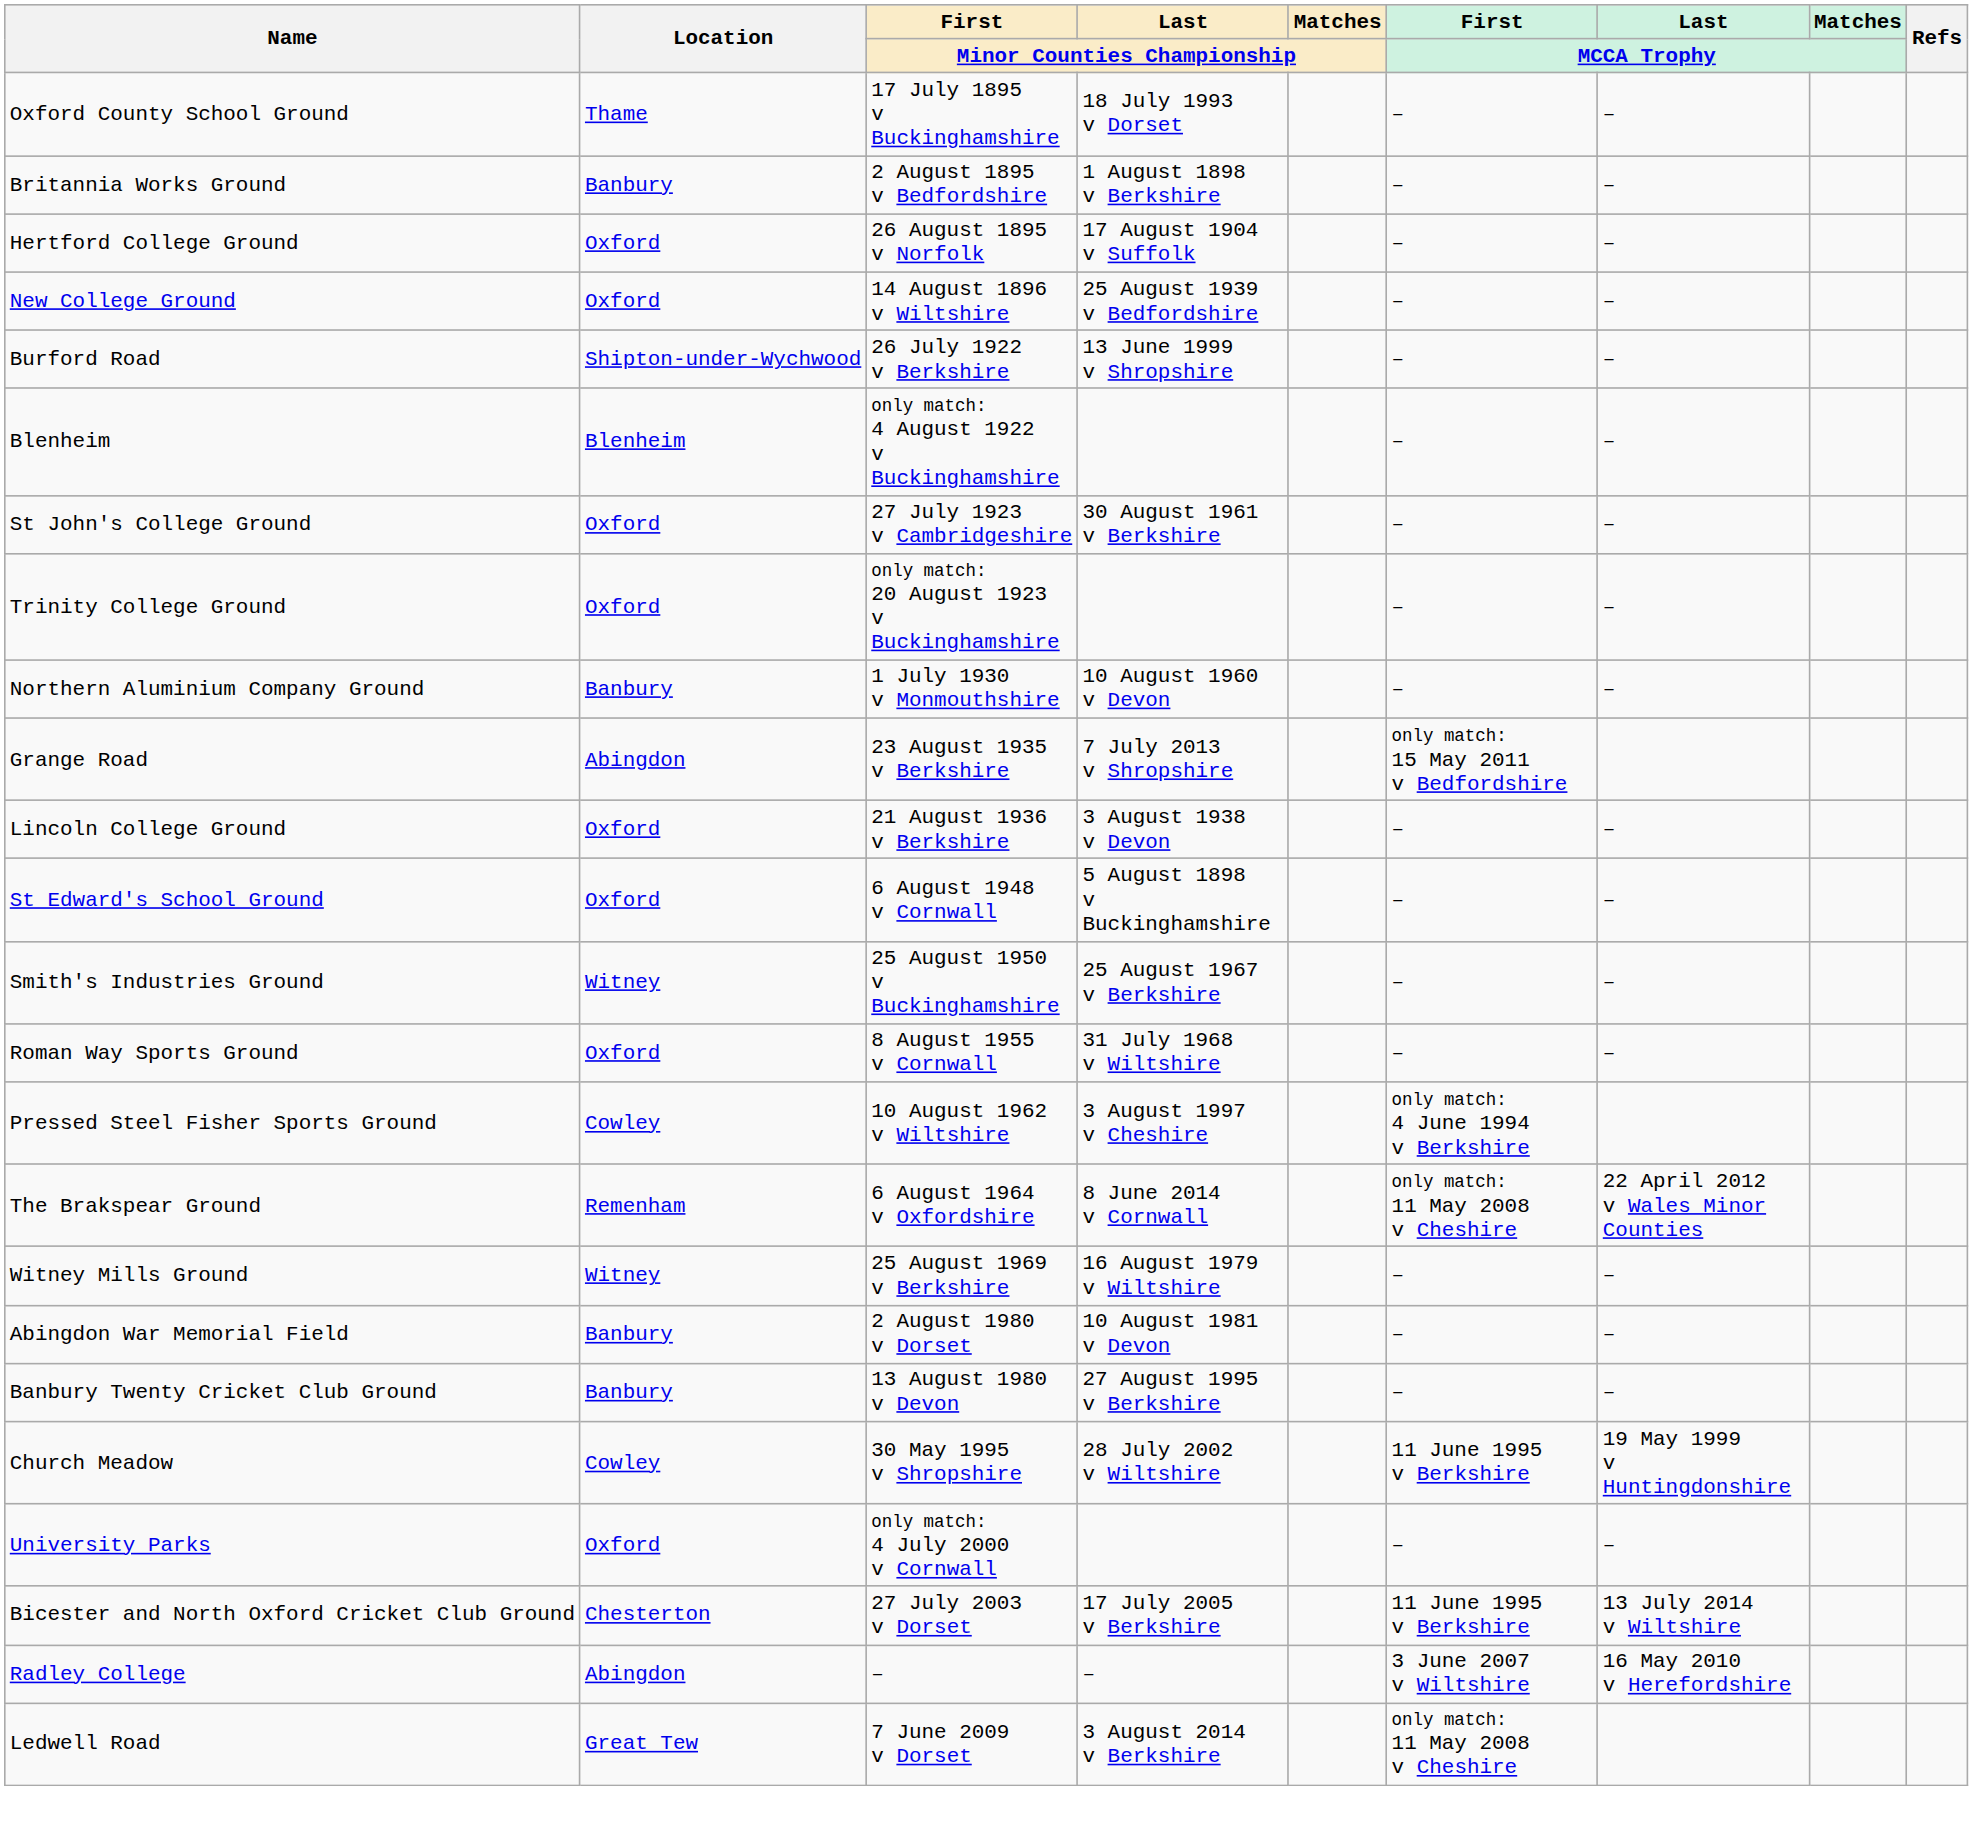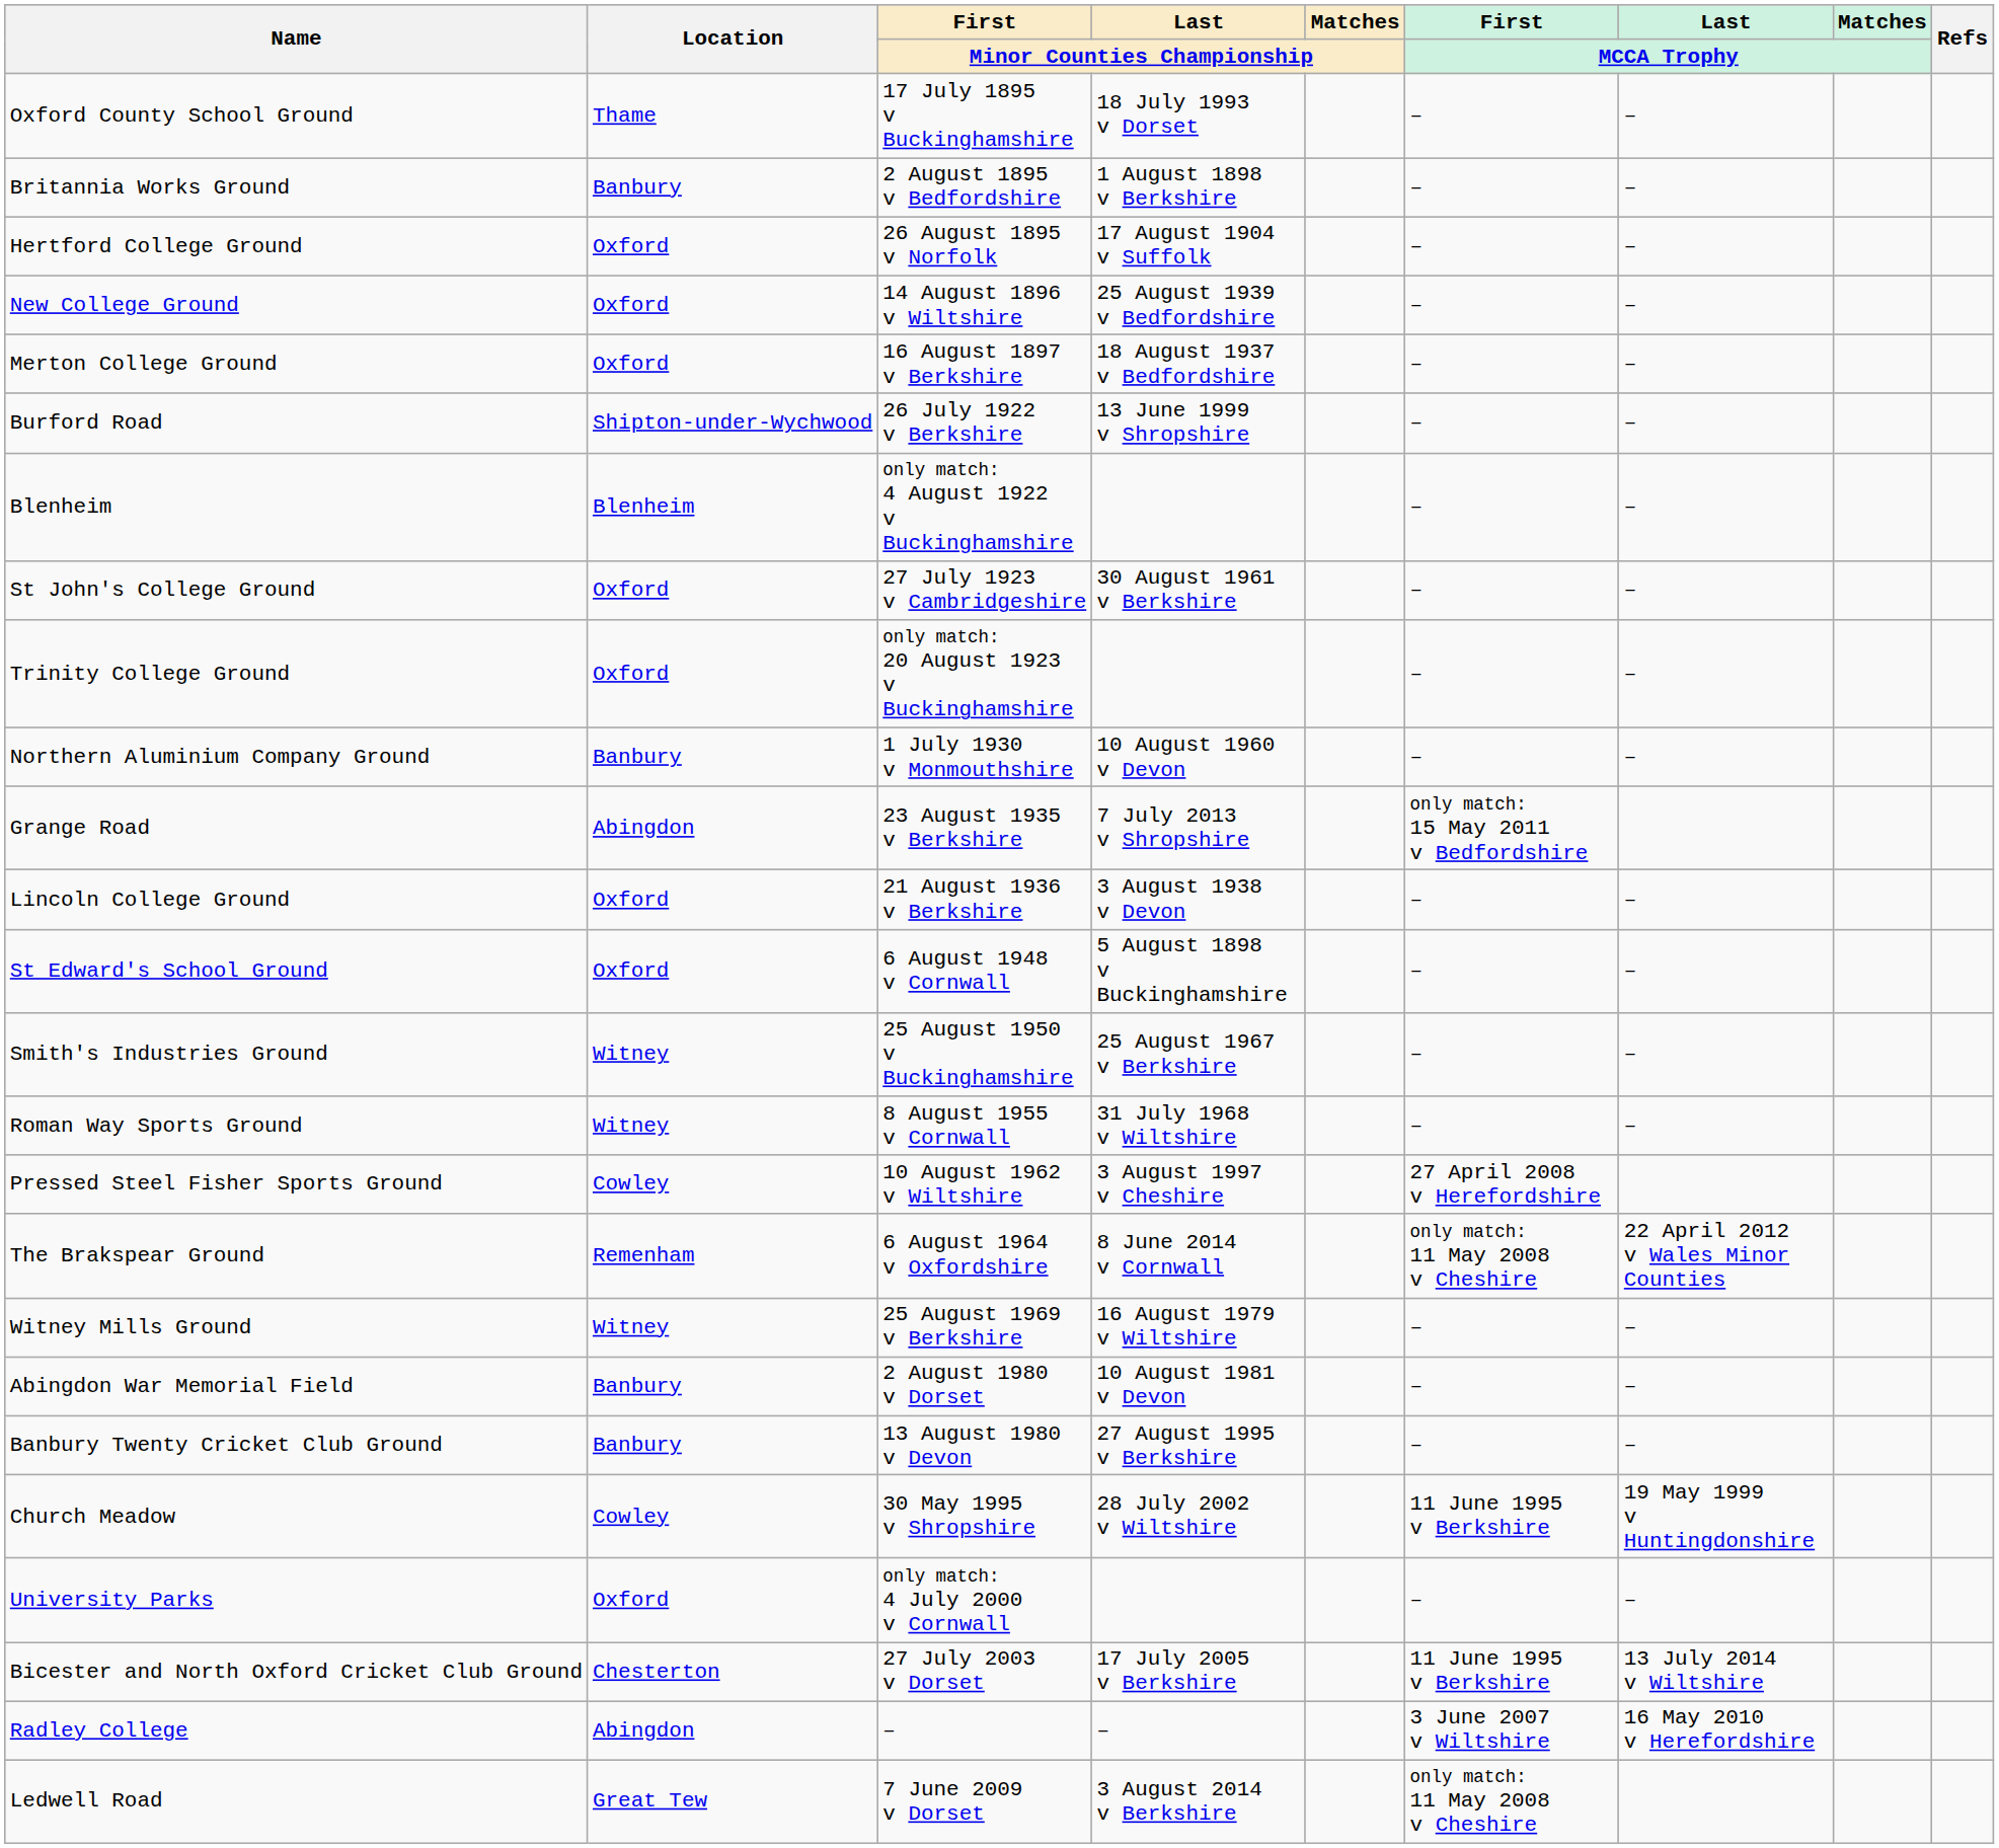+ row: Merton College Ground | Oxford | 16 August 1897 v Berkshire | 18 August 1937 v Bedfordshire | – | –
Roman Way Sports Ground | Location: Oxford -> Witney
Pressed Steel Fisher Sports Ground | First / MCCA Trophy: only match: 4 June 1994 v Berkshire -> 27 April 2008 v Herefordshire
